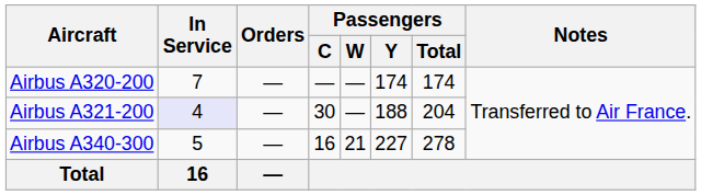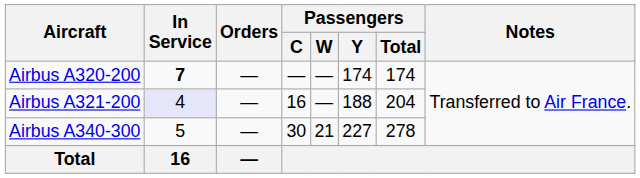Airbus A320-200 | In Service: normal -> bold
Airbus A321-200 | Passengers / C: 30 -> 16
Airbus A340-300 | Passengers / C: 16 -> 30
